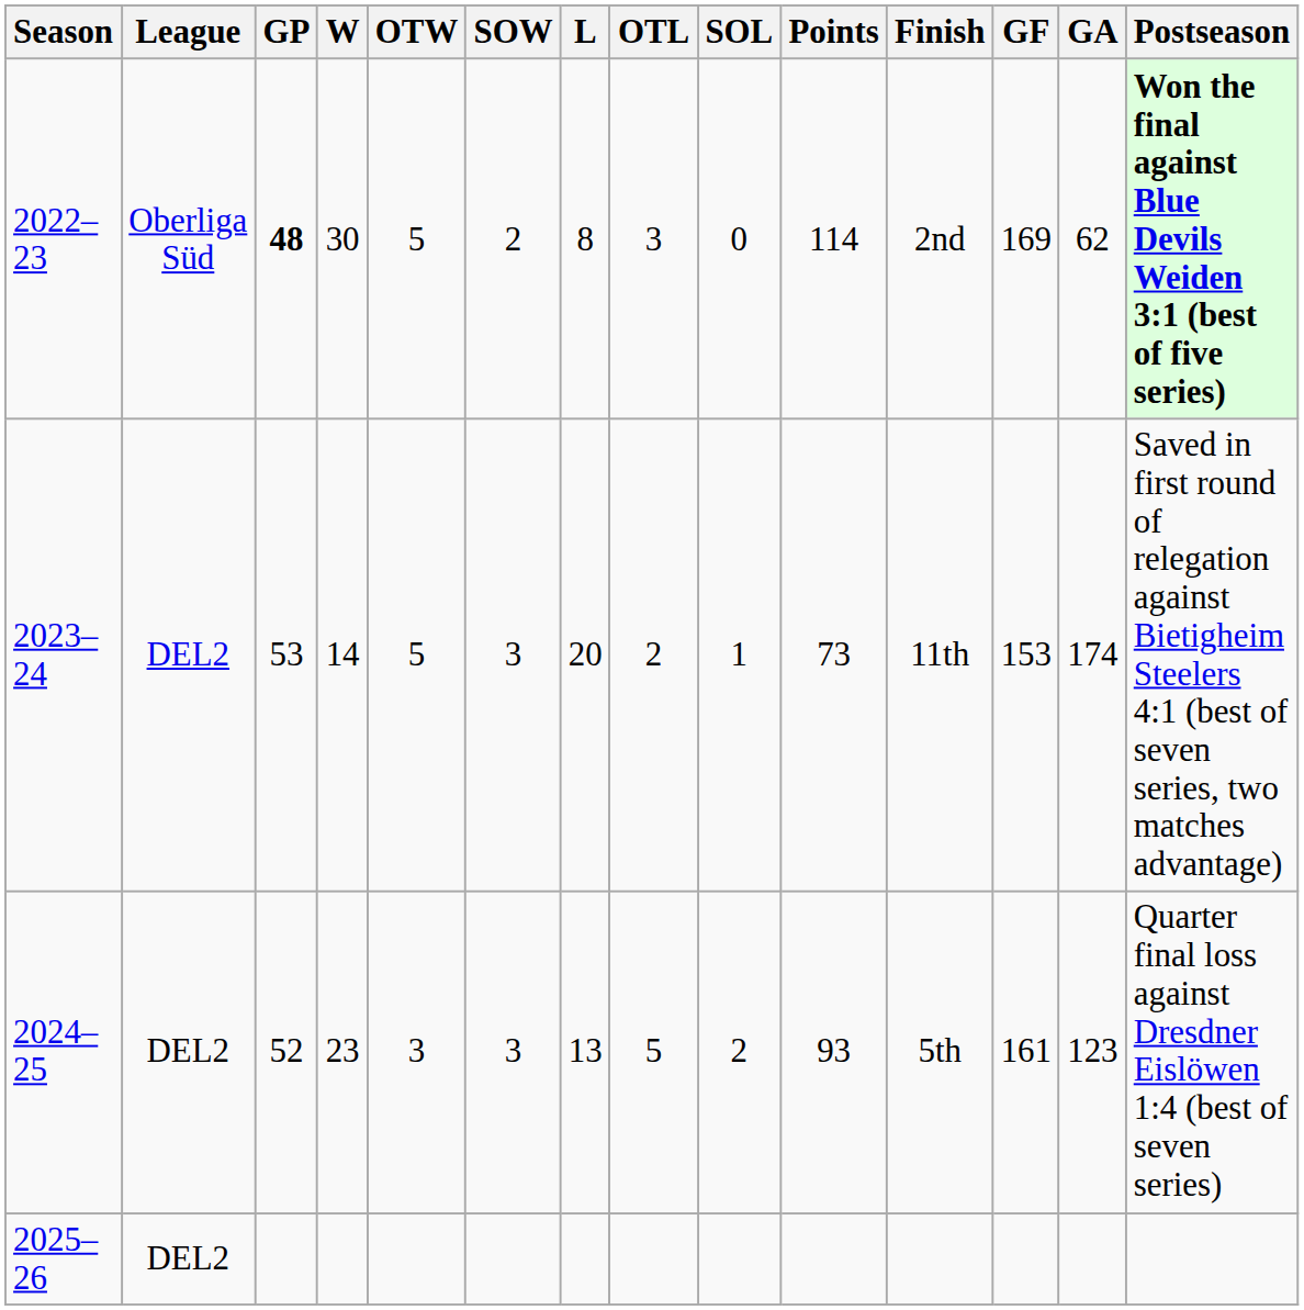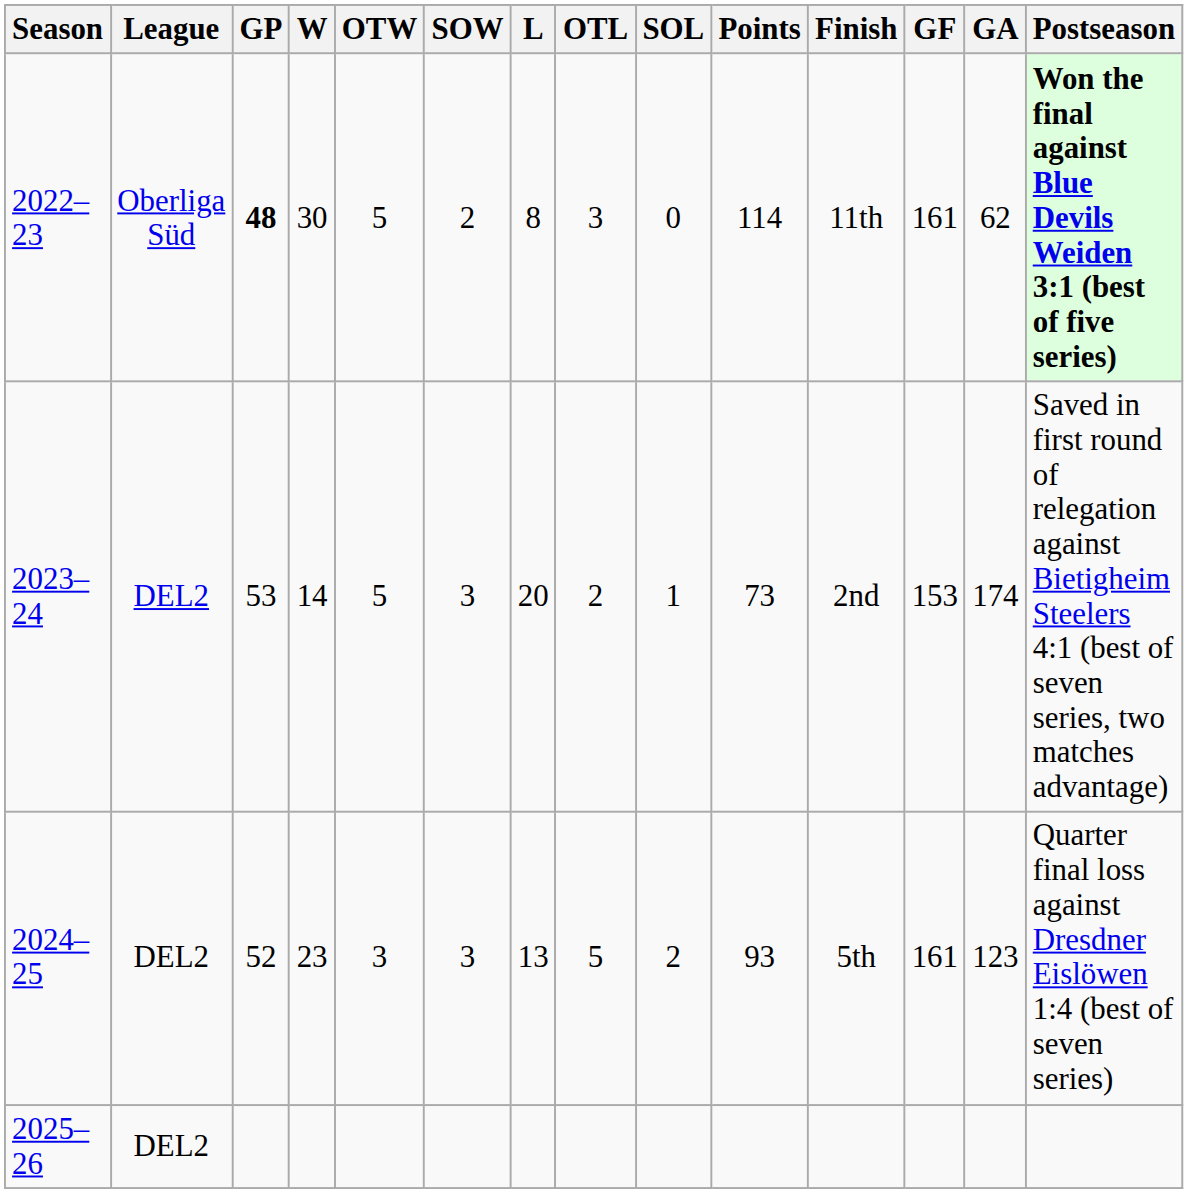2022–23 | Finish: 2nd -> 11th
2022–23 | GF: 169 -> 161
2023–24 | Finish: 11th -> 2nd
